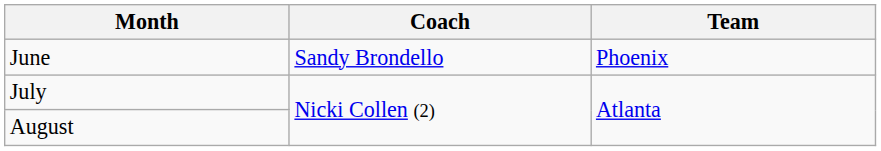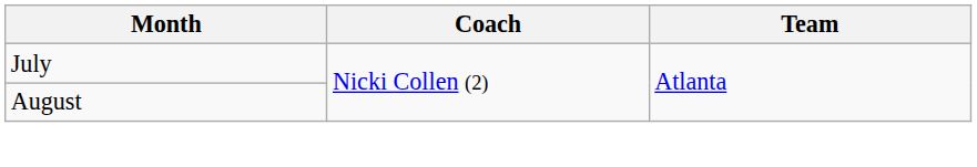- row: June | Sandy Brondello | Phoenix
